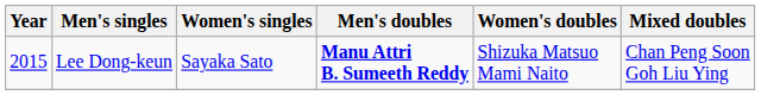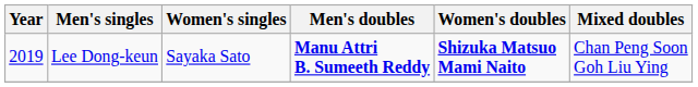Lee Dong-keun | Year: 2015 -> 2019
Lee Dong-keun | Women's doubles: normal -> bold
